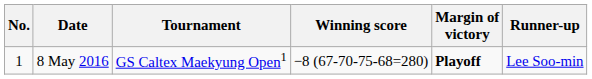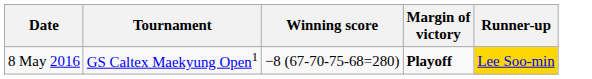- column: No. | 1
8 May 2016 | Runner-up: no background -> gold background
